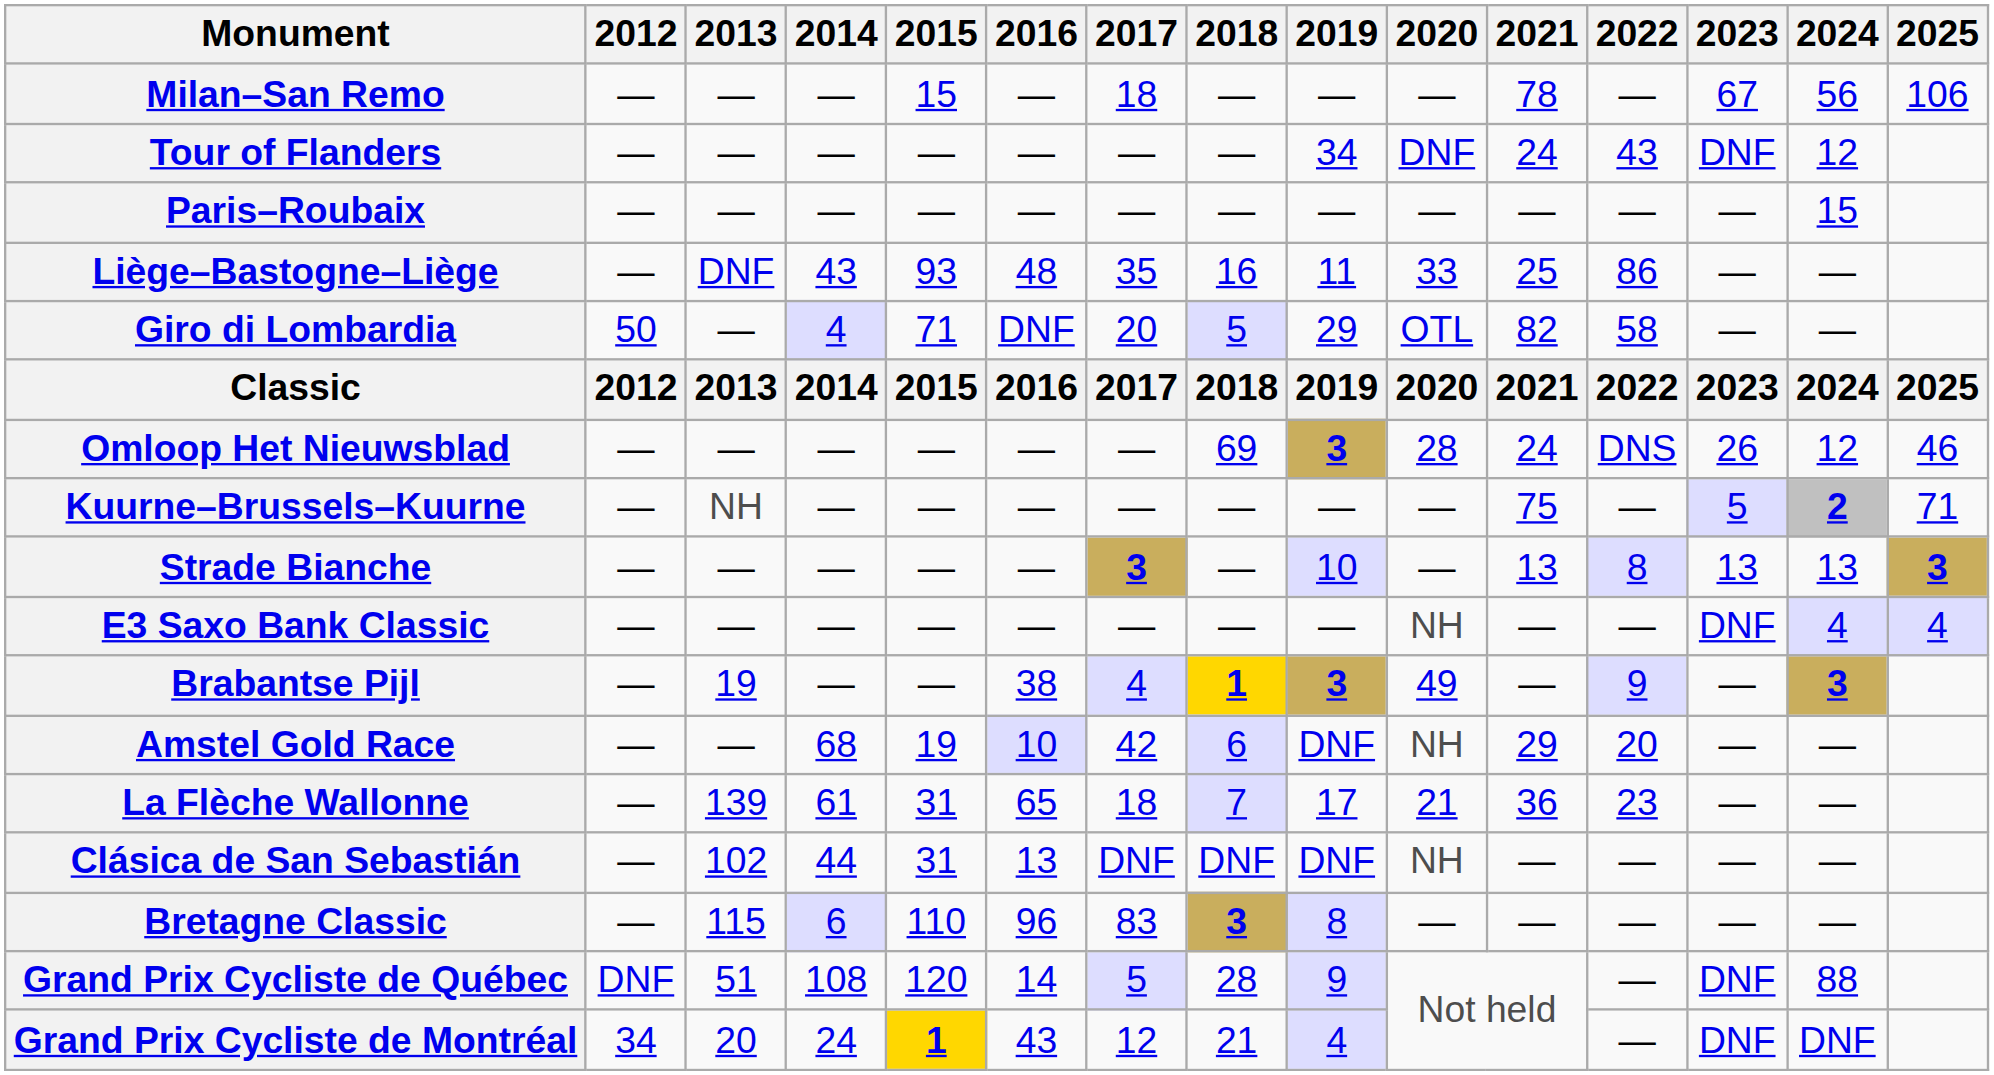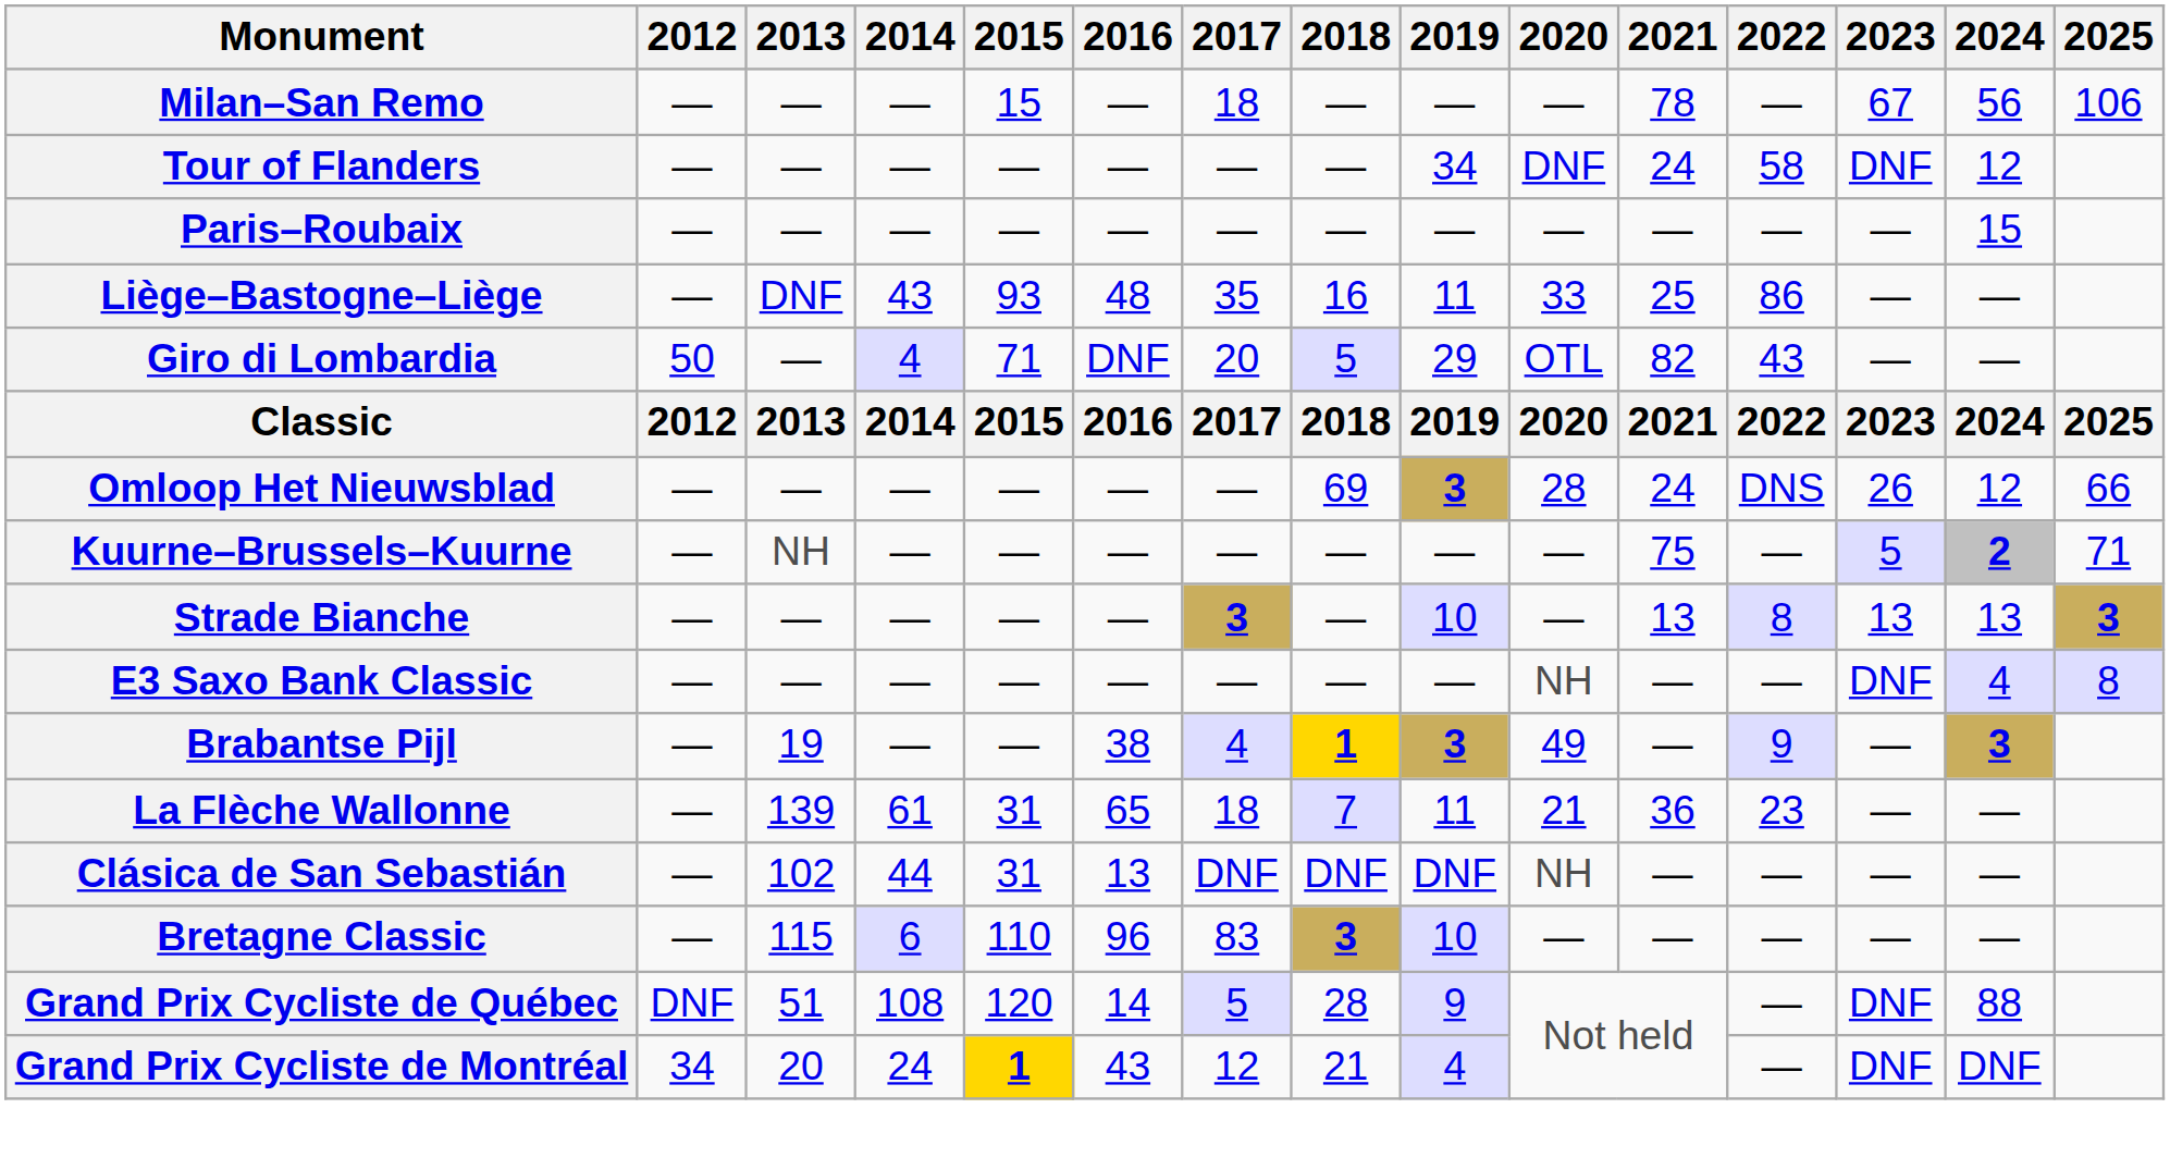Tour of Flanders | 2022: 43 -> 58
Giro di Lombardia | 2022: 58 -> 43
Omloop Het Nieuwsblad | 2025: 46 -> 66
E3 Saxo Bank Classic | 2025: 4 -> 8
- row: Amstel Gold Race | — | — | 68 | 19 | 10 | 42 | 6 | DNF | NH | 29 | 20 | — | —
La Flèche Wallonne | 2019: 17 -> 11
Bretagne Classic | 2019: 8 -> 10
